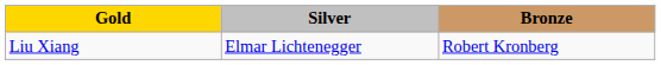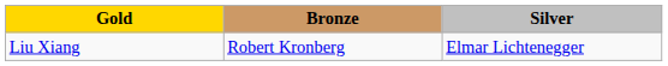columns swapped: Silver <-> Bronze
